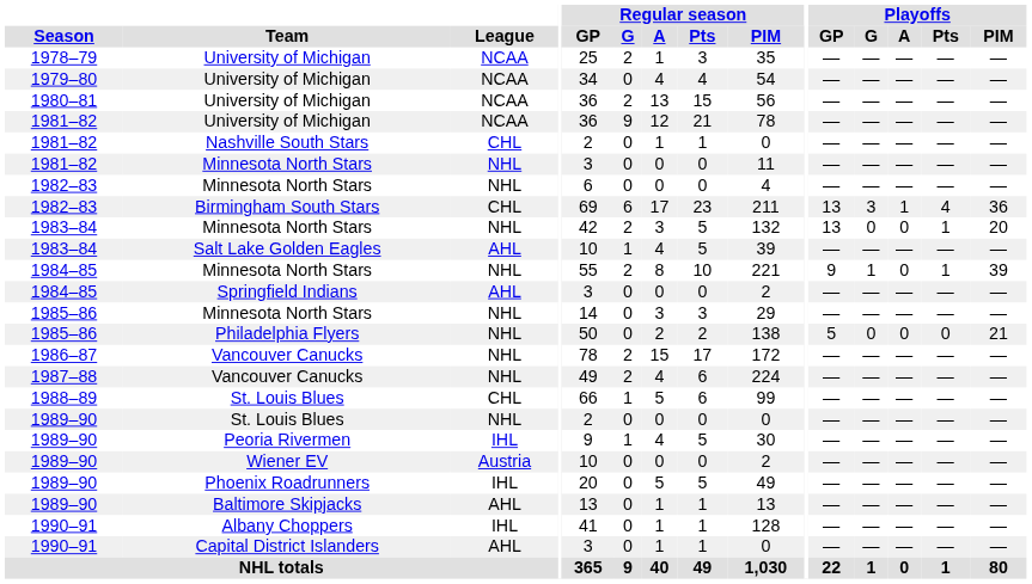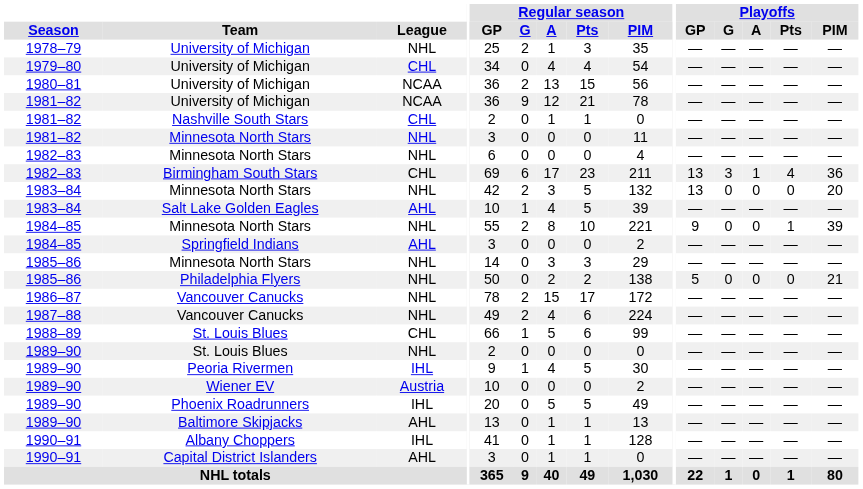1978–79 / University of Michigan | League: NCAA -> NHL
1979–80 / University of Michigan | League: NCAA -> CHL
1983–84 / Minnesota North Stars | Playoffs / Pts: 1 -> 0
1984–85 / Minnesota North Stars | Playoffs / G: 1 -> 0
